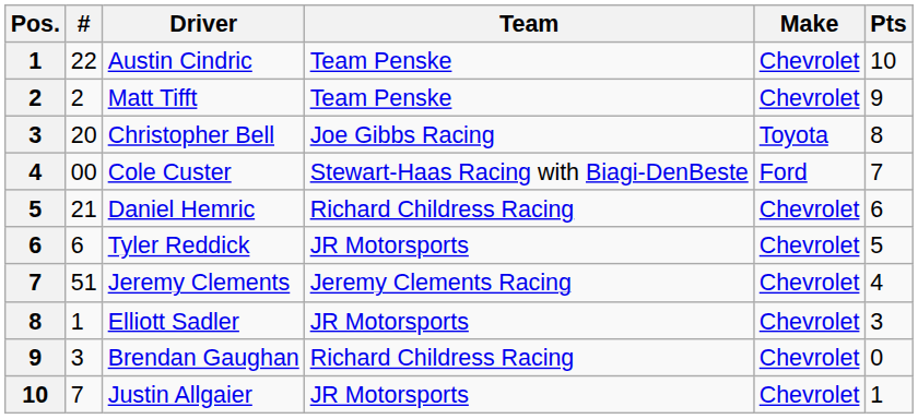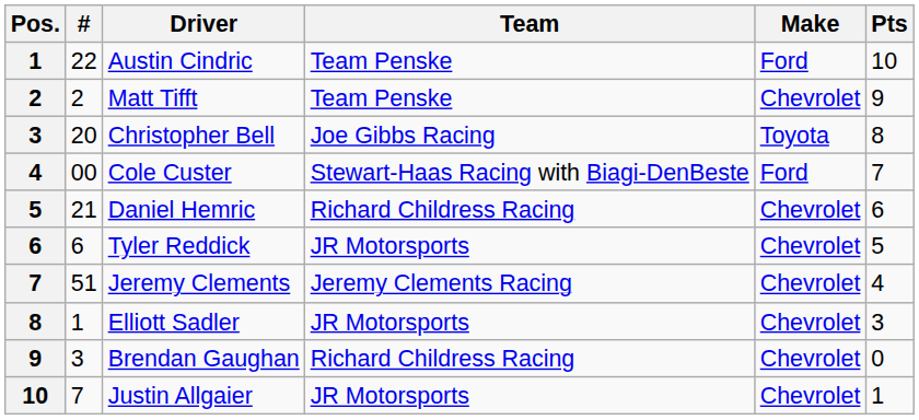Austin Cindric | Make: Chevrolet -> Ford
